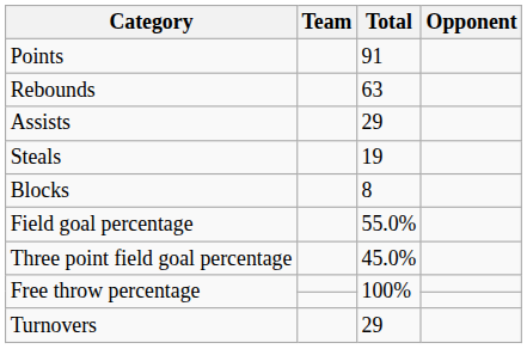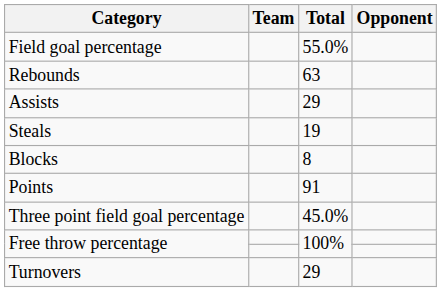rows swapped: Points <-> Field goal percentage
